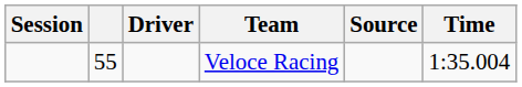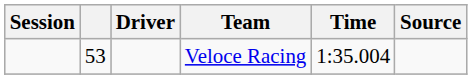columns swapped: Time <-> Source
Veloce Racing | column 2: 55 -> 53
